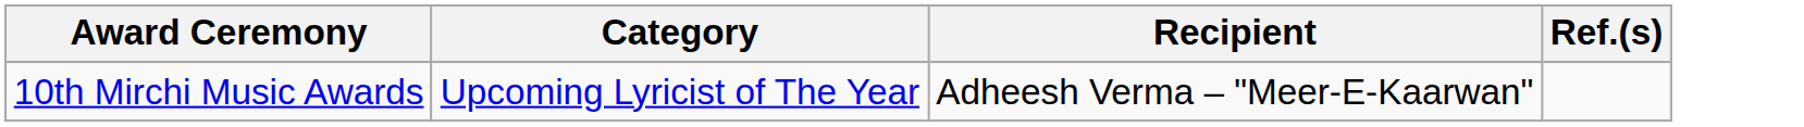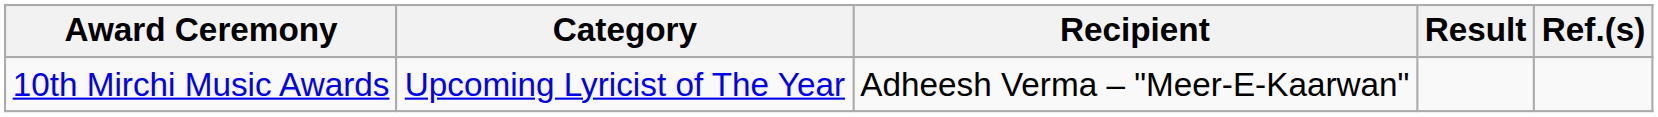+ column: Result
